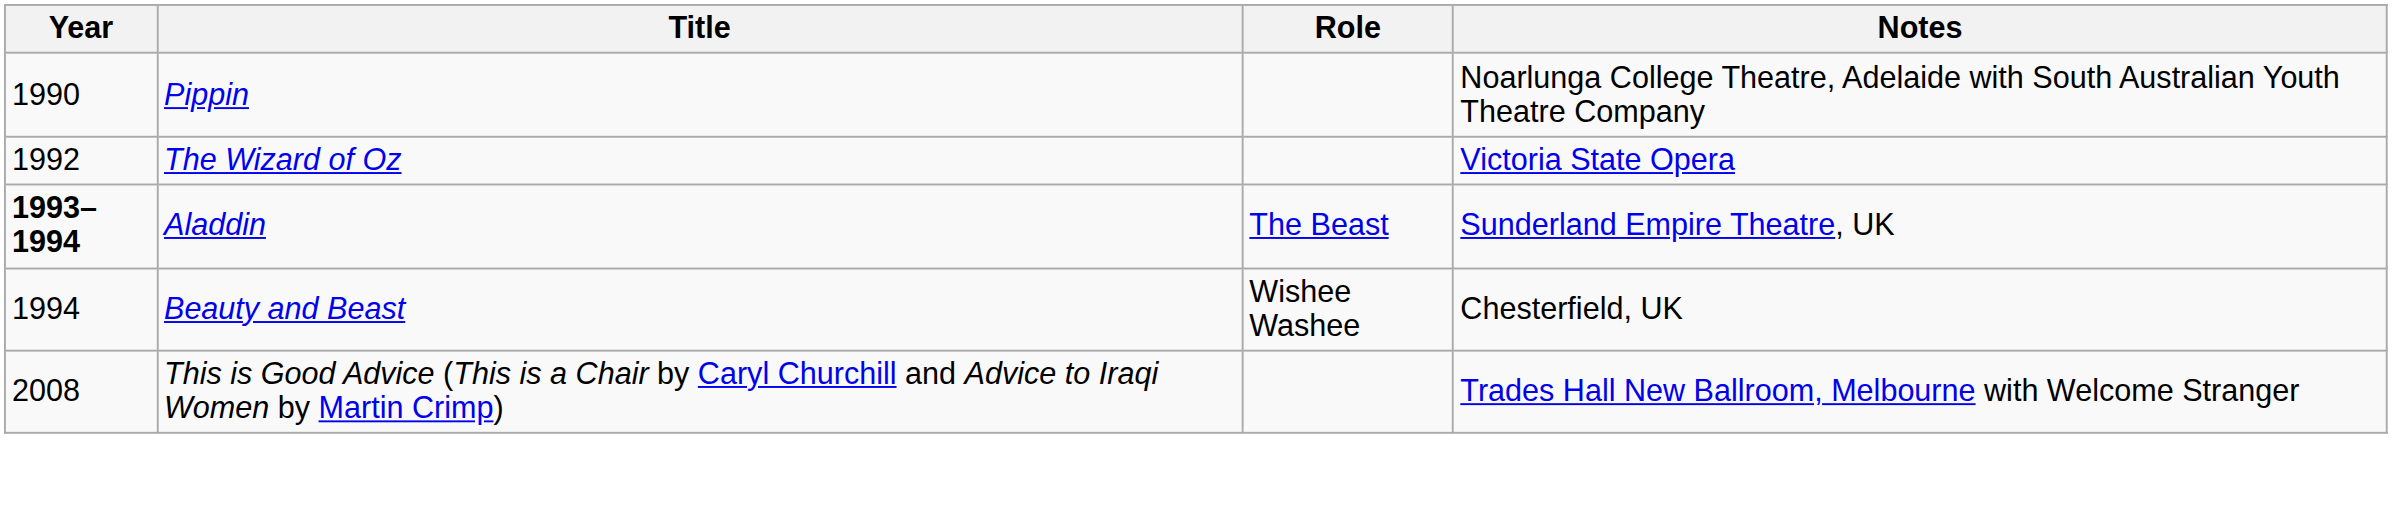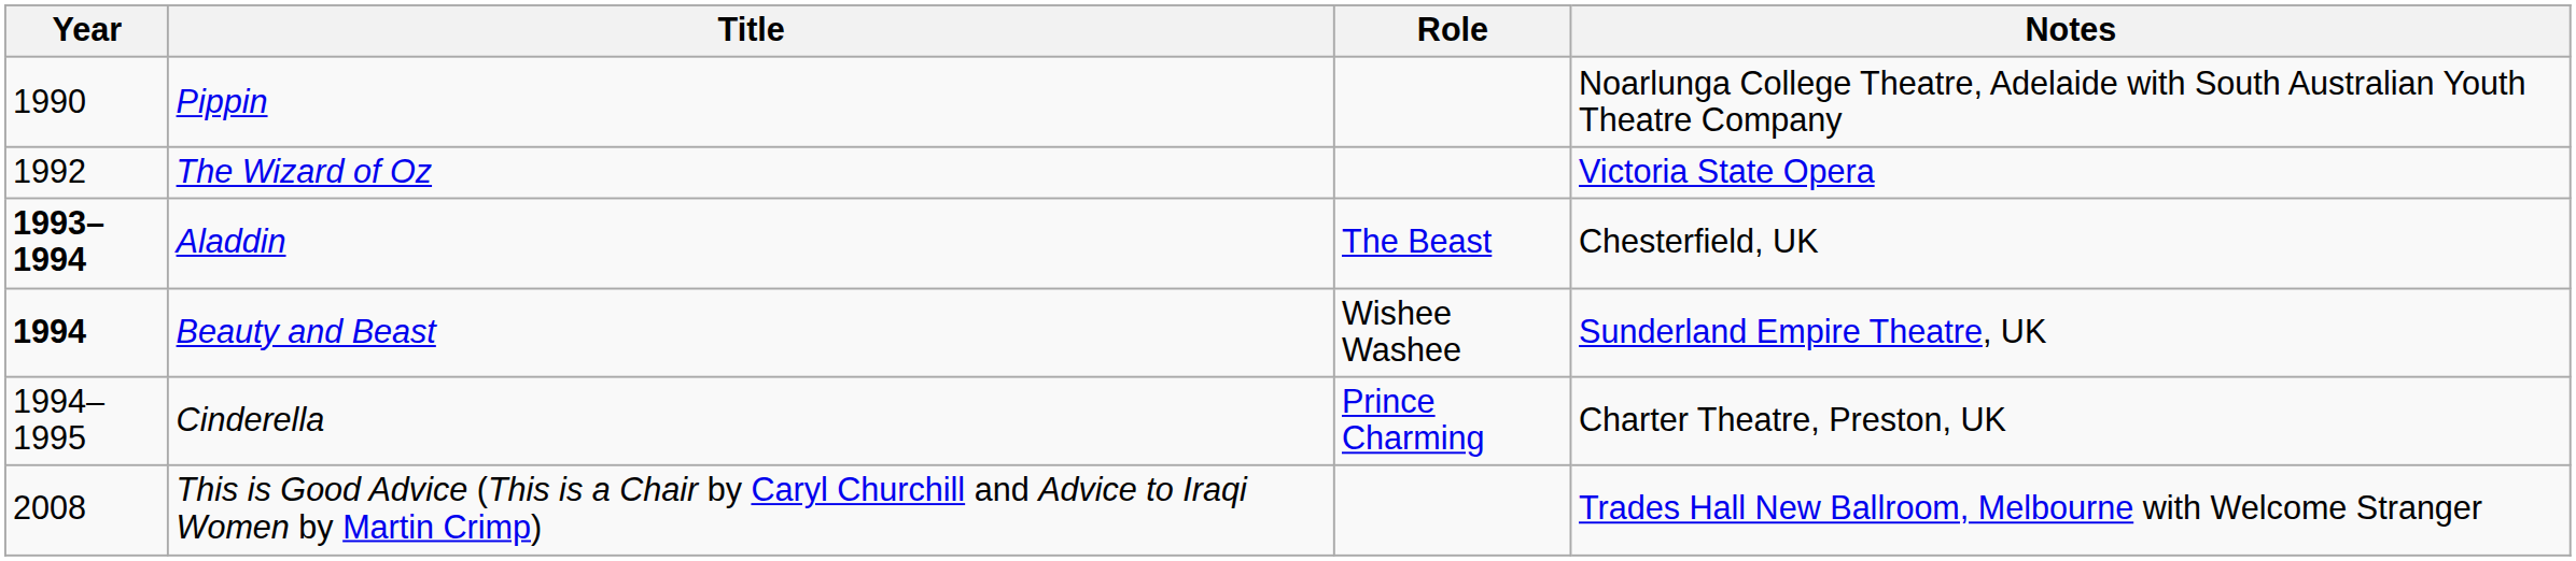Aladdin | Notes: Sunderland Empire Theatre, UK -> Chesterfield, UK
Beauty and Beast | Year: normal -> bold
Beauty and Beast | Notes: Chesterfield, UK -> Sunderland Empire Theatre, UK
+ row: 1994–1995 | Cinderella | Prince Charming | Charter Theatre, Preston, UK
